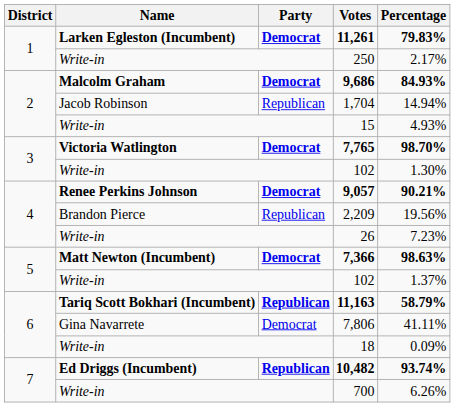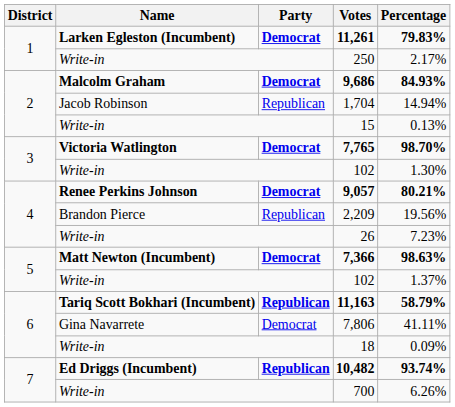15 | Percentage: 4.93% -> 0.13%
9,057 | Percentage: 90.21% -> 80.21%
